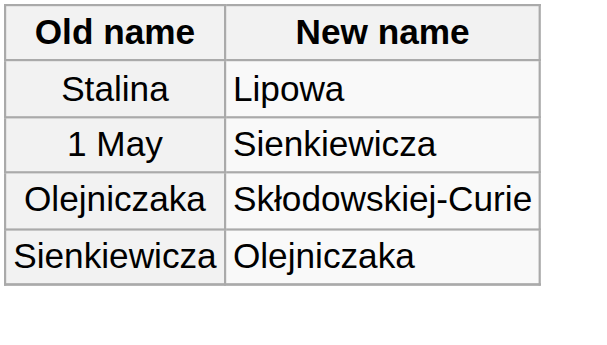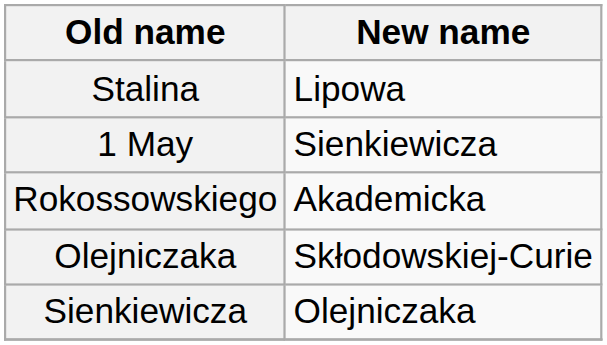+ row: Rokossowskiego | Akademicka
